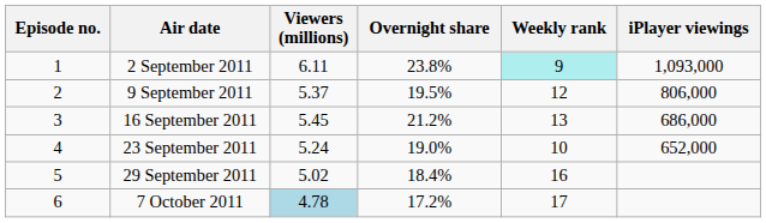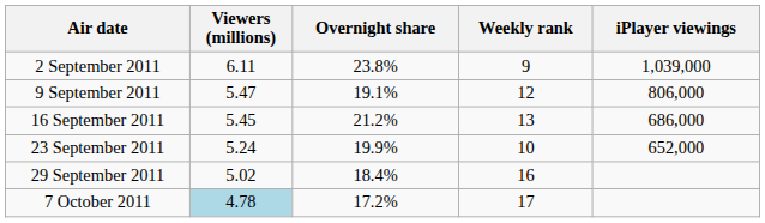- column: Episode no. | 1 | 2 | 3 | 4 | 5 | 6
2 September 2011 | Weekly rank: paleturquoise background -> no background
2 September 2011 | iPlayer viewings: 1,093,000 -> 1,039,000
9 September 2011 | Viewers (millions): 5.37 -> 5.47
9 September 2011 | Overnight share: 19.5% -> 19.1%
23 September 2011 | Overnight share: 19.0% -> 19.9%
